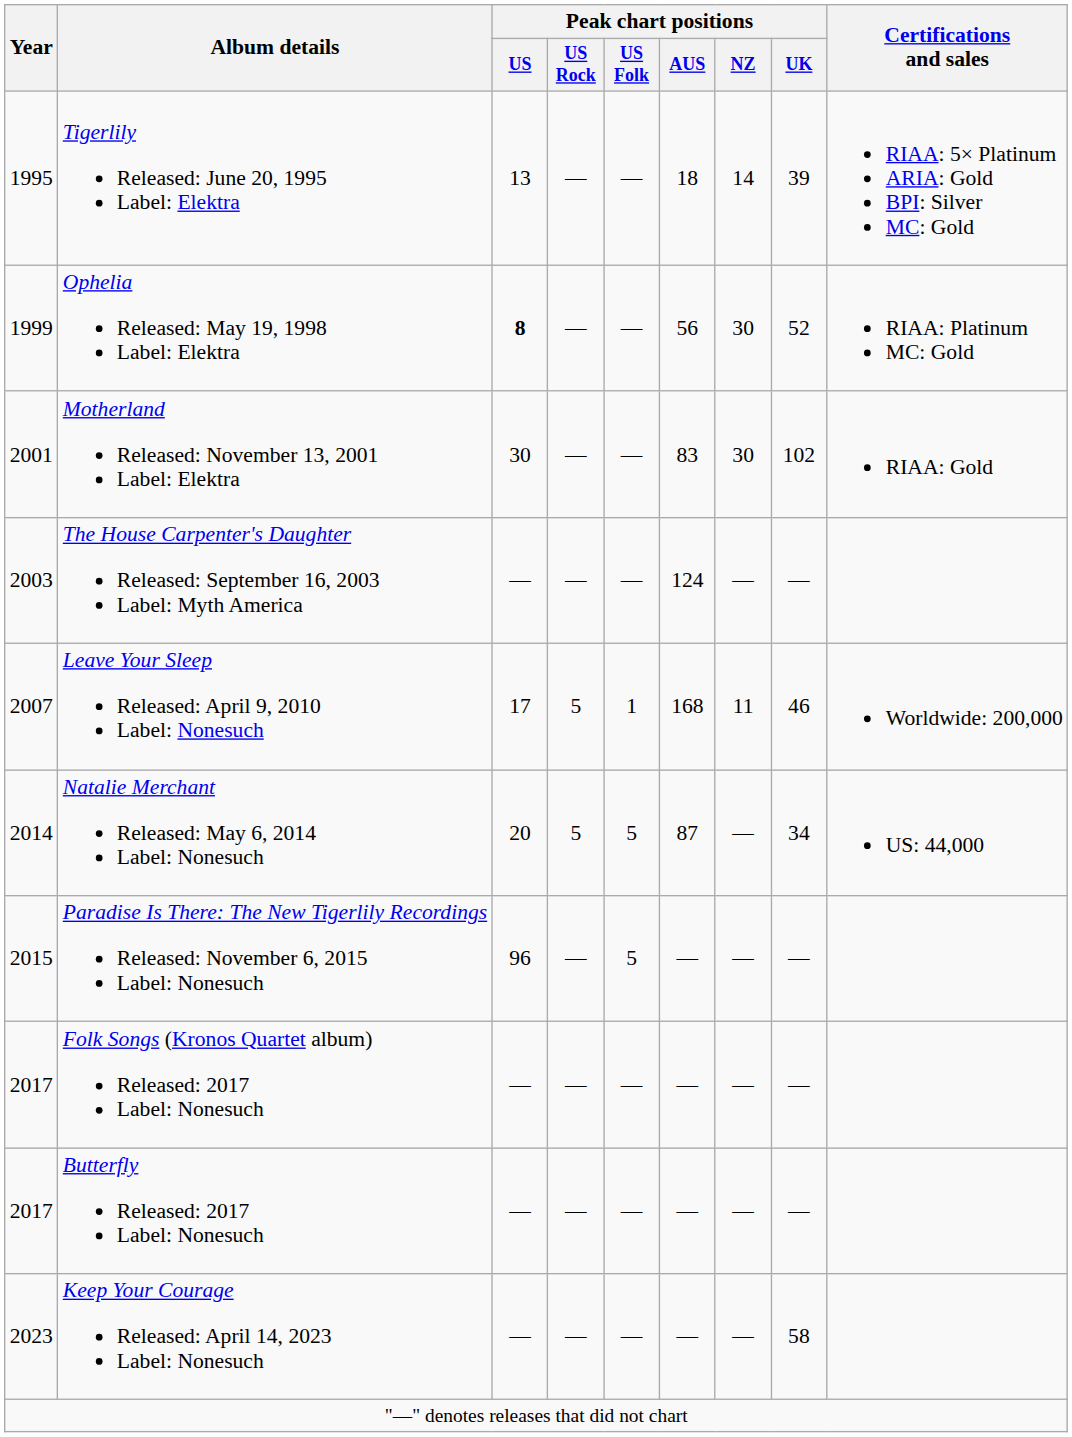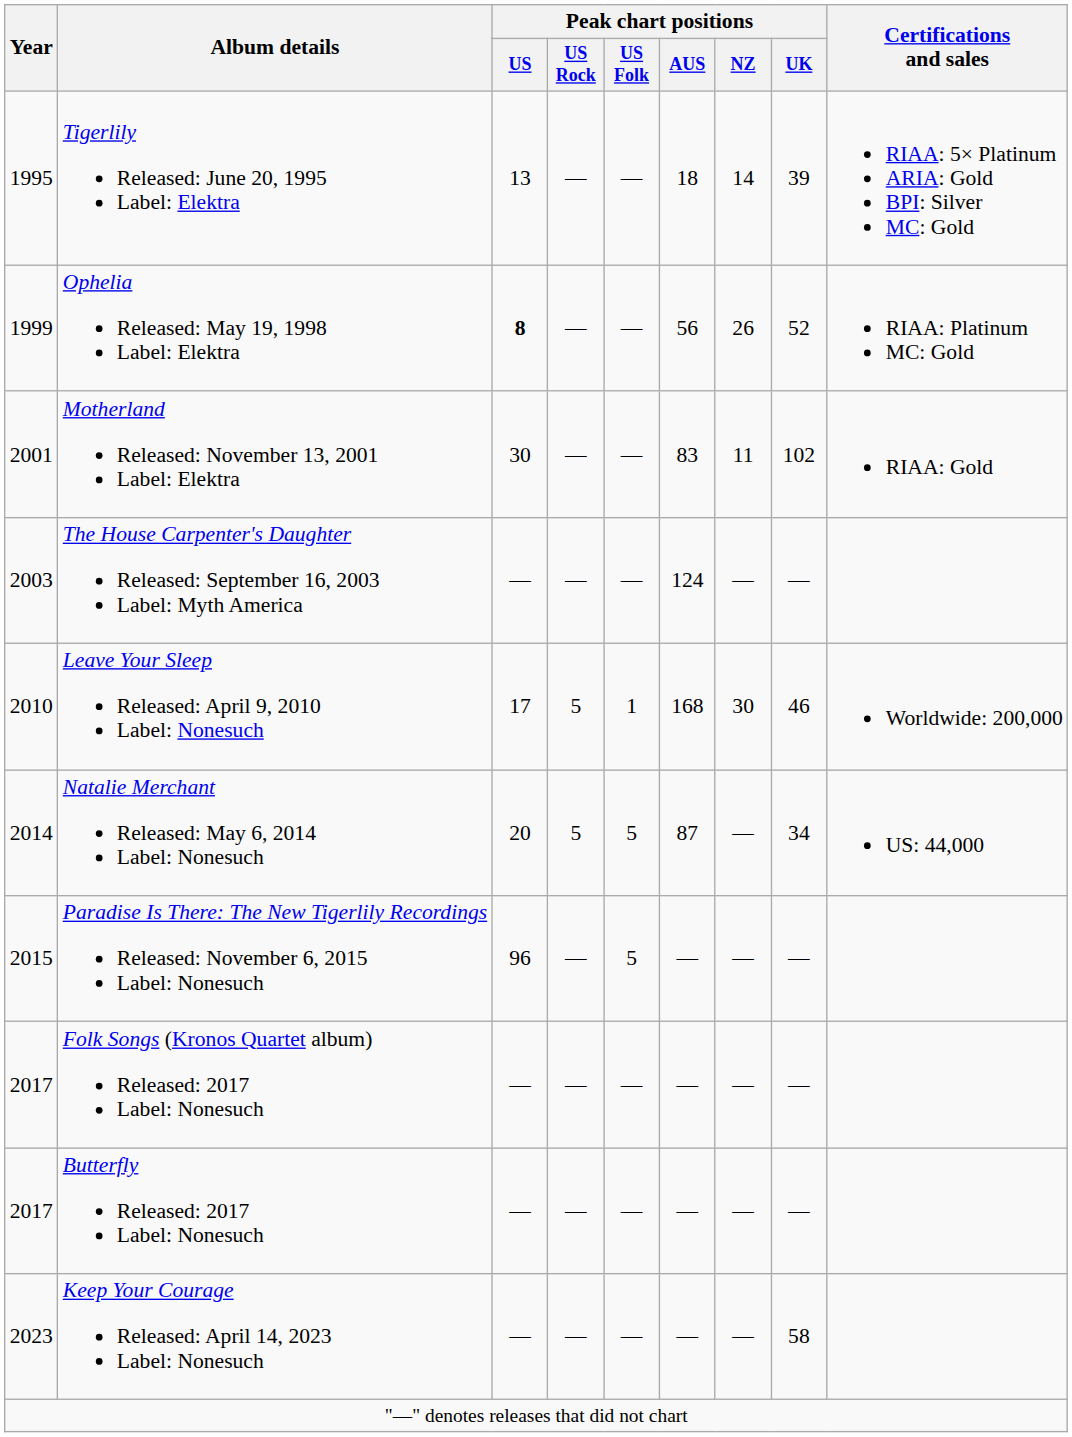Ophelia Released: May 19, 1998 Label: Elektra | Peak chart positions / NZ: 30 -> 26
Motherland Released: November 13, 2001 Label: Elektra | Peak chart positions / NZ: 30 -> 11
Leave Your Sleep Released: April 9, 2010 Label: Nonesuch | Year: 2007 -> 2010
Leave Your Sleep Released: April 9, 2010 Label: Nonesuch | Peak chart positions / NZ: 11 -> 30
